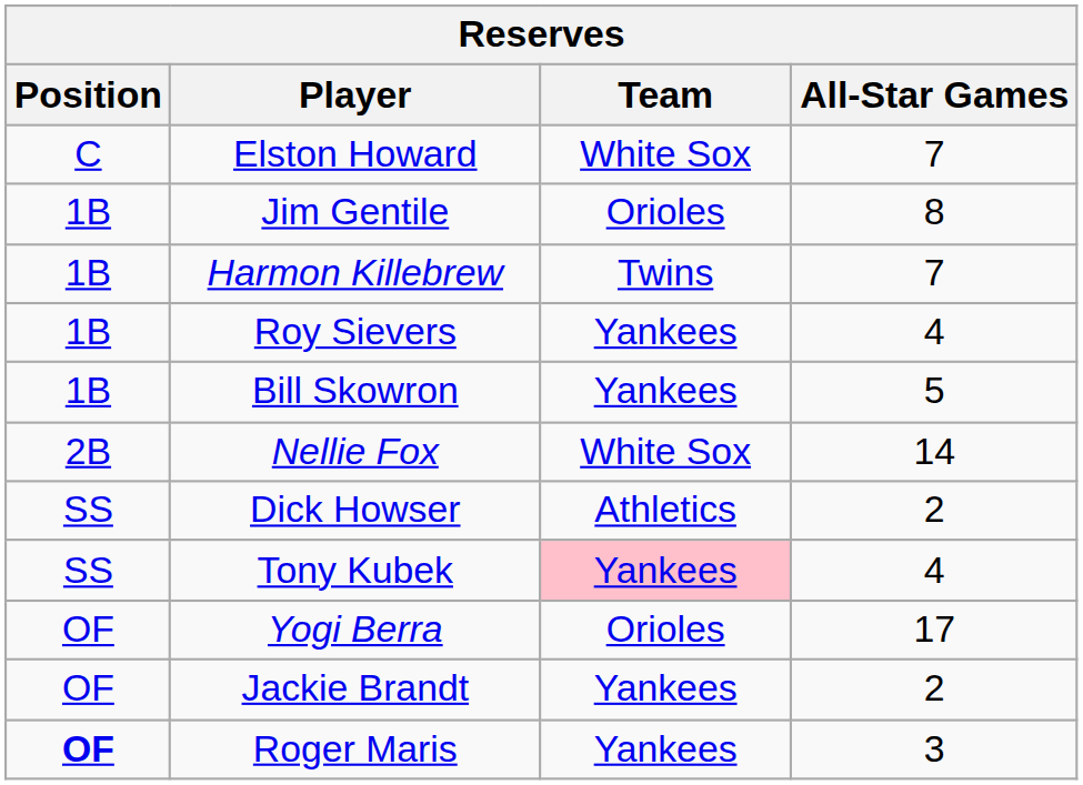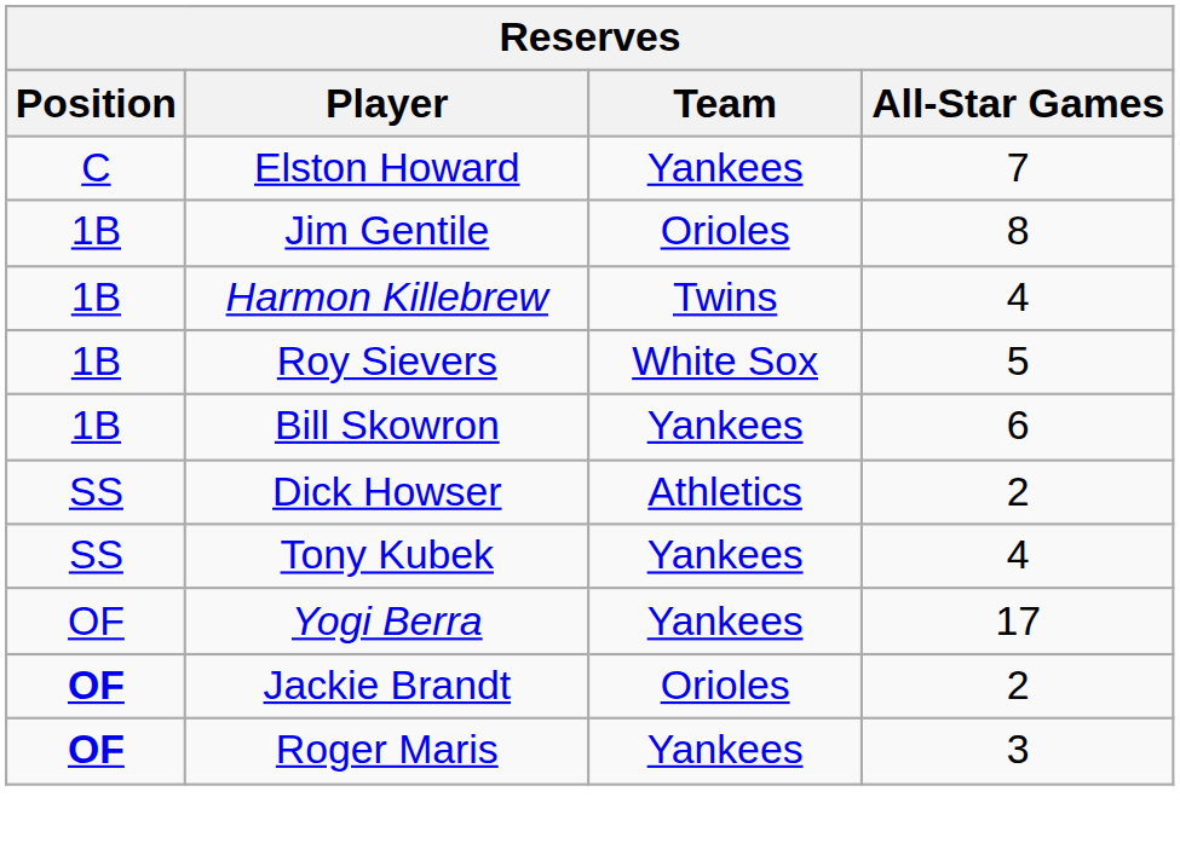Elston Howard | Team: White Sox -> Yankees
Harmon Killebrew | All-Star Games: 7 -> 4
Roy Sievers | Team: Yankees -> White Sox
Roy Sievers | All-Star Games: 4 -> 5
Bill Skowron | All-Star Games: 5 -> 6
- row: 2B | Nellie Fox | White Sox | 14
Tony Kubek | Team: pink background -> no background
Yogi Berra | Team: Orioles -> Yankees
Jackie Brandt | Position: normal -> bold
Jackie Brandt | Team: Yankees -> Orioles
